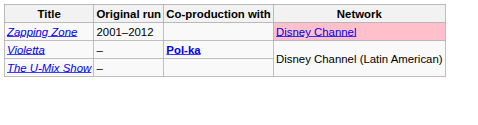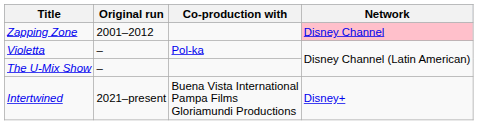Violetta | Co-production with: bold -> normal
+ row: Intertwined | 2021–present | Buena Vista International Pampa Films Gloriamundi Productions | Disney+
